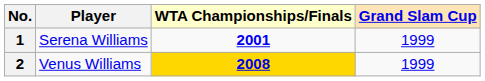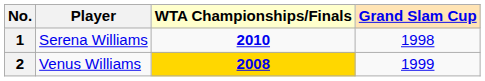1 | WTA Championships/Finals: 2001 -> 2010
1 | Grand Slam Cup: 1999 -> 1998
